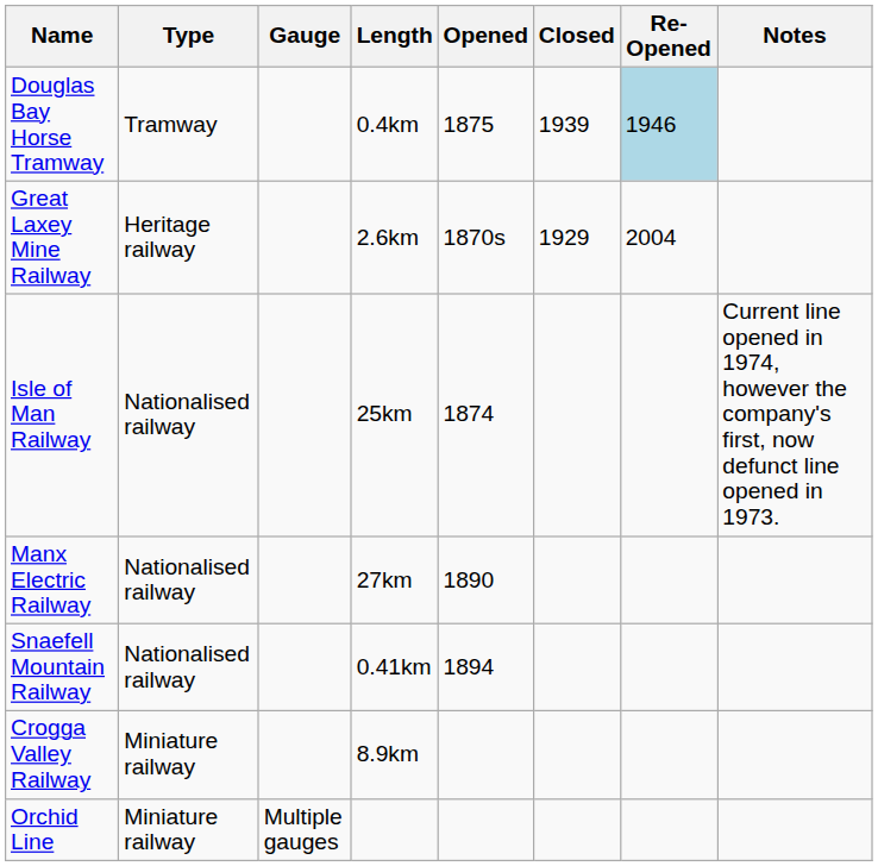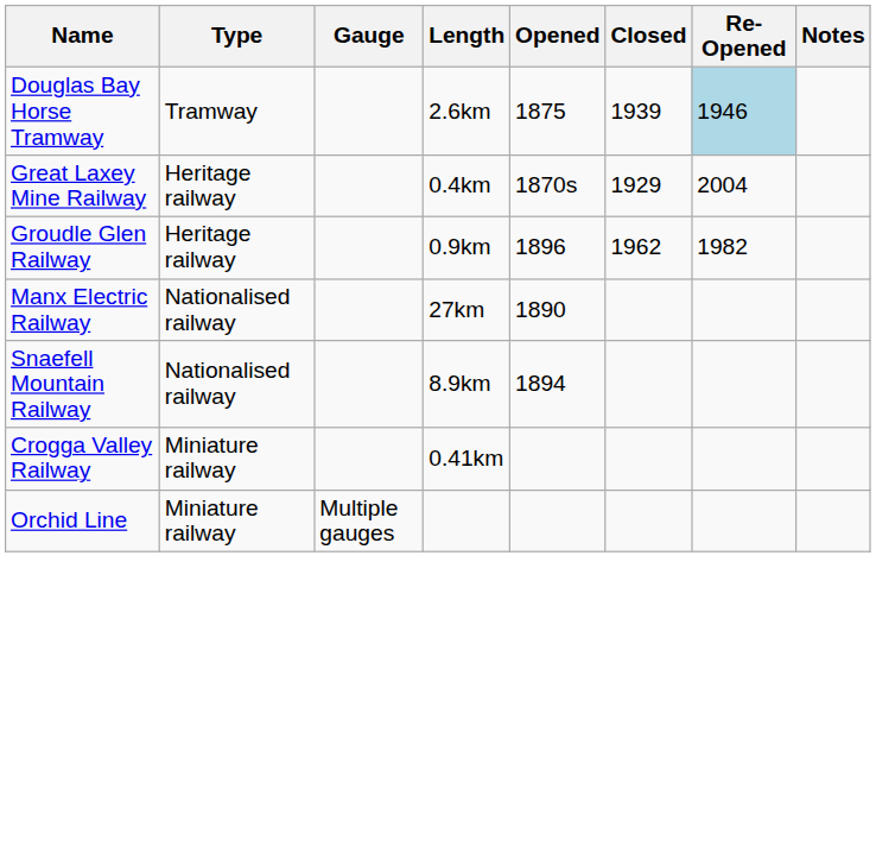Douglas Bay Horse Tramway | Length: 0.4km -> 2.6km
Great Laxey Mine Railway | Length: 2.6km -> 0.4km
+ row: Groudle Glen Railway | Heritage railway | 0.9km | 1896 | 1962 | 1982
- row: Isle of Man Railway | Nationalised railway | 25km | 1874 | Current line opened in 1974, however the company's first, now defunct line opened in 1973.
Snaefell Mountain Railway | Length: 0.41km -> 8.9km
Crogga Valley Railway | Length: 8.9km -> 0.41km
